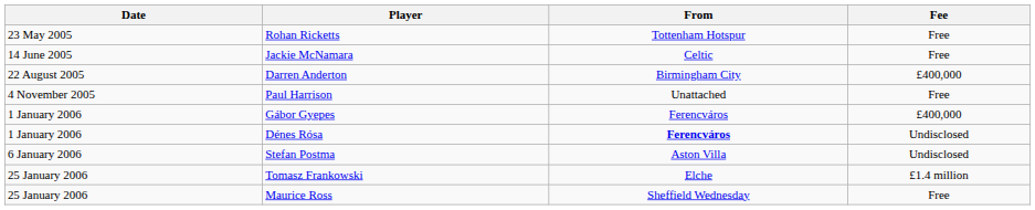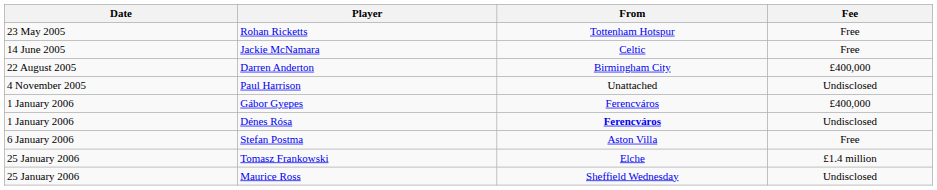Paul Harrison | Fee: Free -> Undisclosed
Stefan Postma | Fee: Undisclosed -> Free
Maurice Ross | Fee: Free -> Undisclosed
